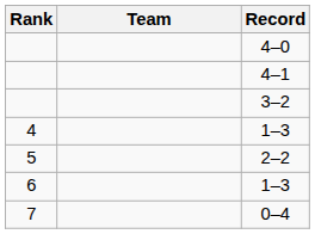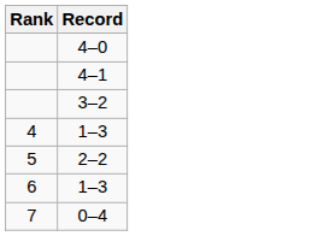- column: Team
